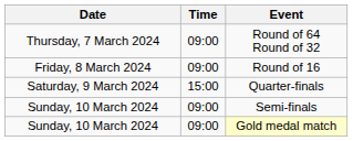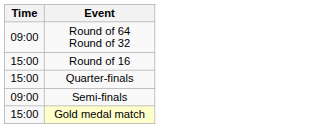- column: Date | Thursday, 7 March 2024 | Friday, 8 March 2024 | Saturday, 9 March 2024 | Sunday, 10 March 2024 | Sunday, 10 March 2024
Round of 16 | Time: 09:00 -> 15:00
Gold medal match | Time: 09:00 -> 15:00
